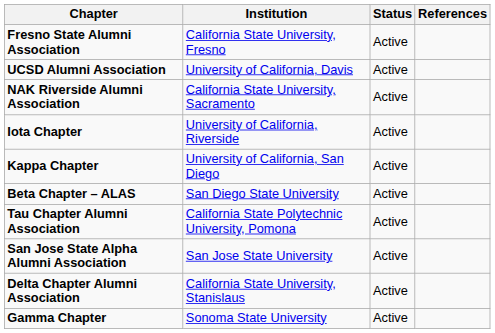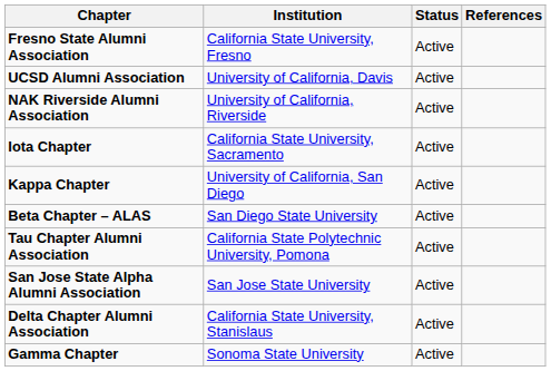NAK Riverside Alumni Association | Institution: California State University, Sacramento -> University of California, Riverside
Iota Chapter | Institution: University of California, Riverside -> California State University, Sacramento
